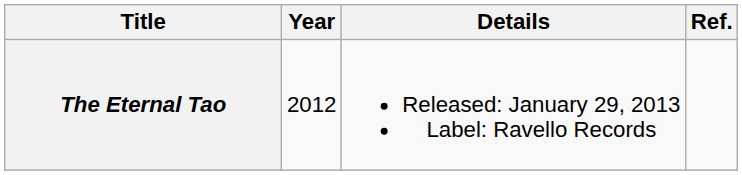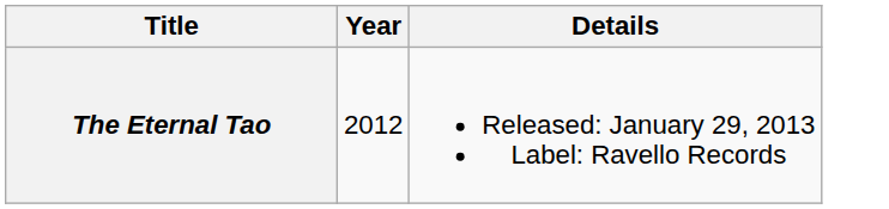- column: Ref.
